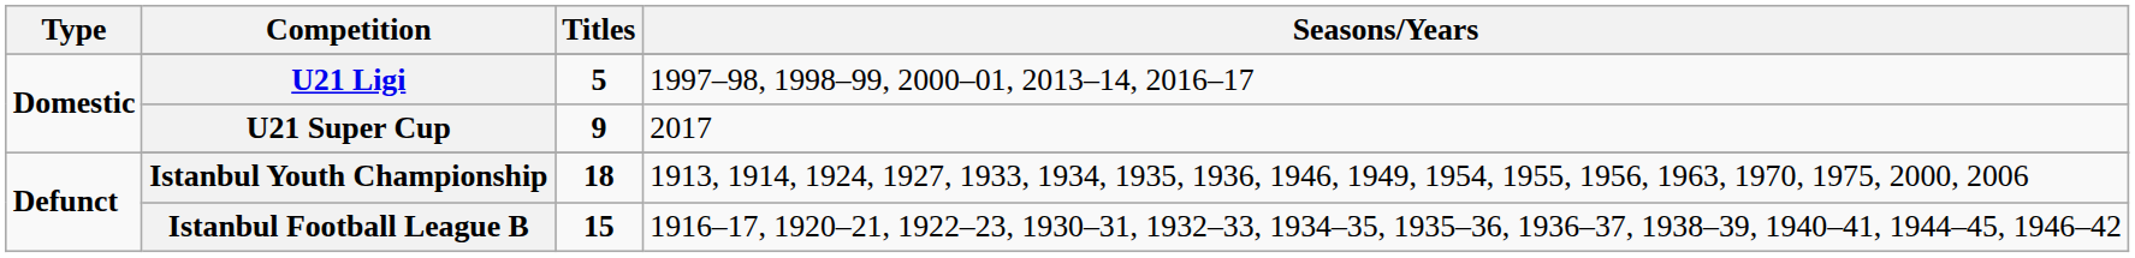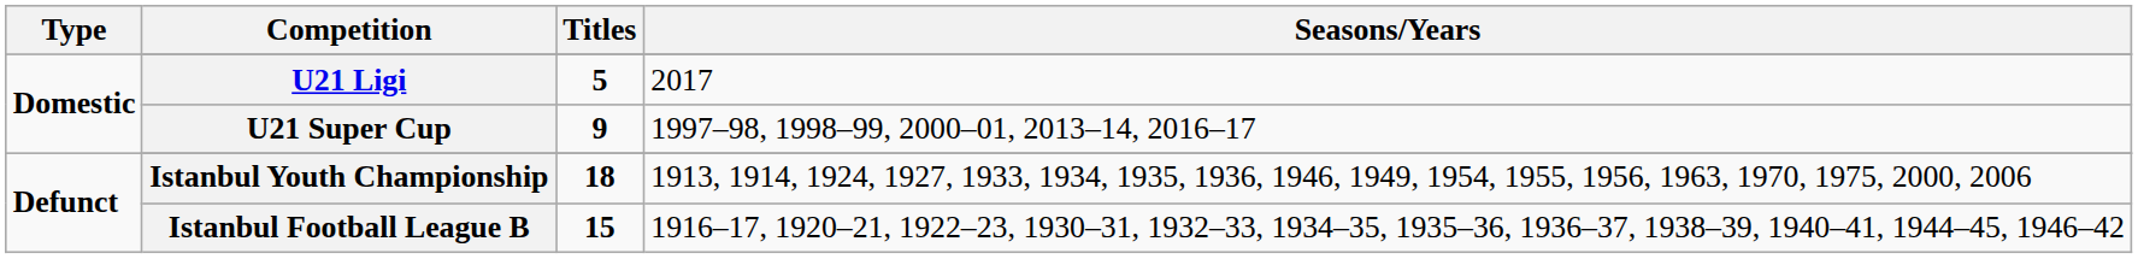U21 Ligi | Seasons/Years: 1997–98, 1998–99, 2000–01, 2013–14, 2016–17 -> 2017
U21 Super Cup | Seasons/Years: 2017 -> 1997–98, 1998–99, 2000–01, 2013–14, 2016–17
